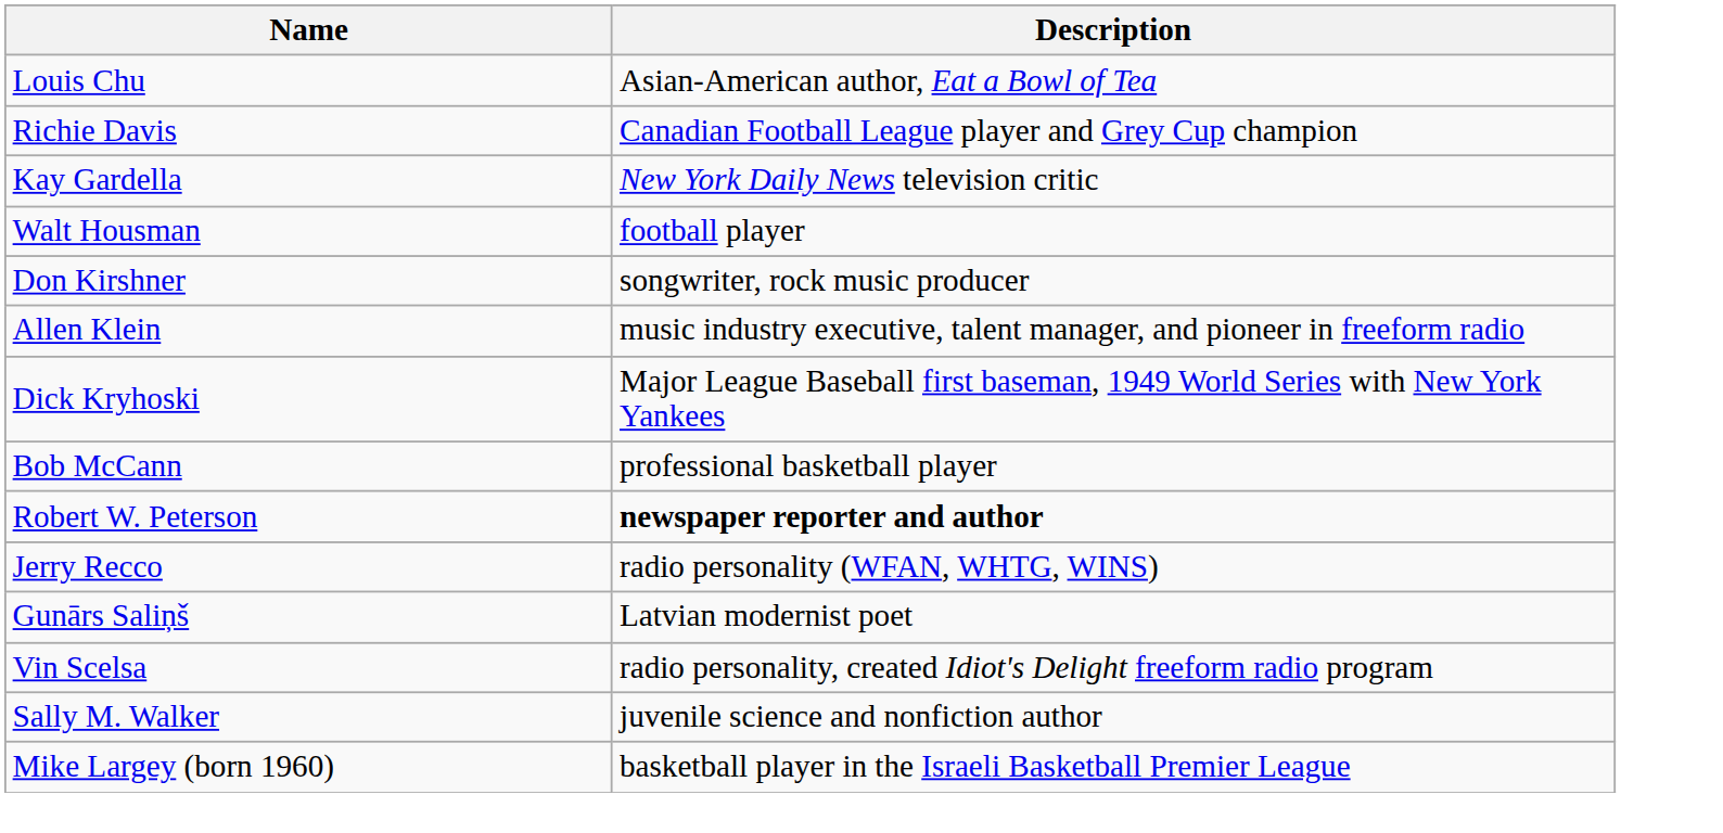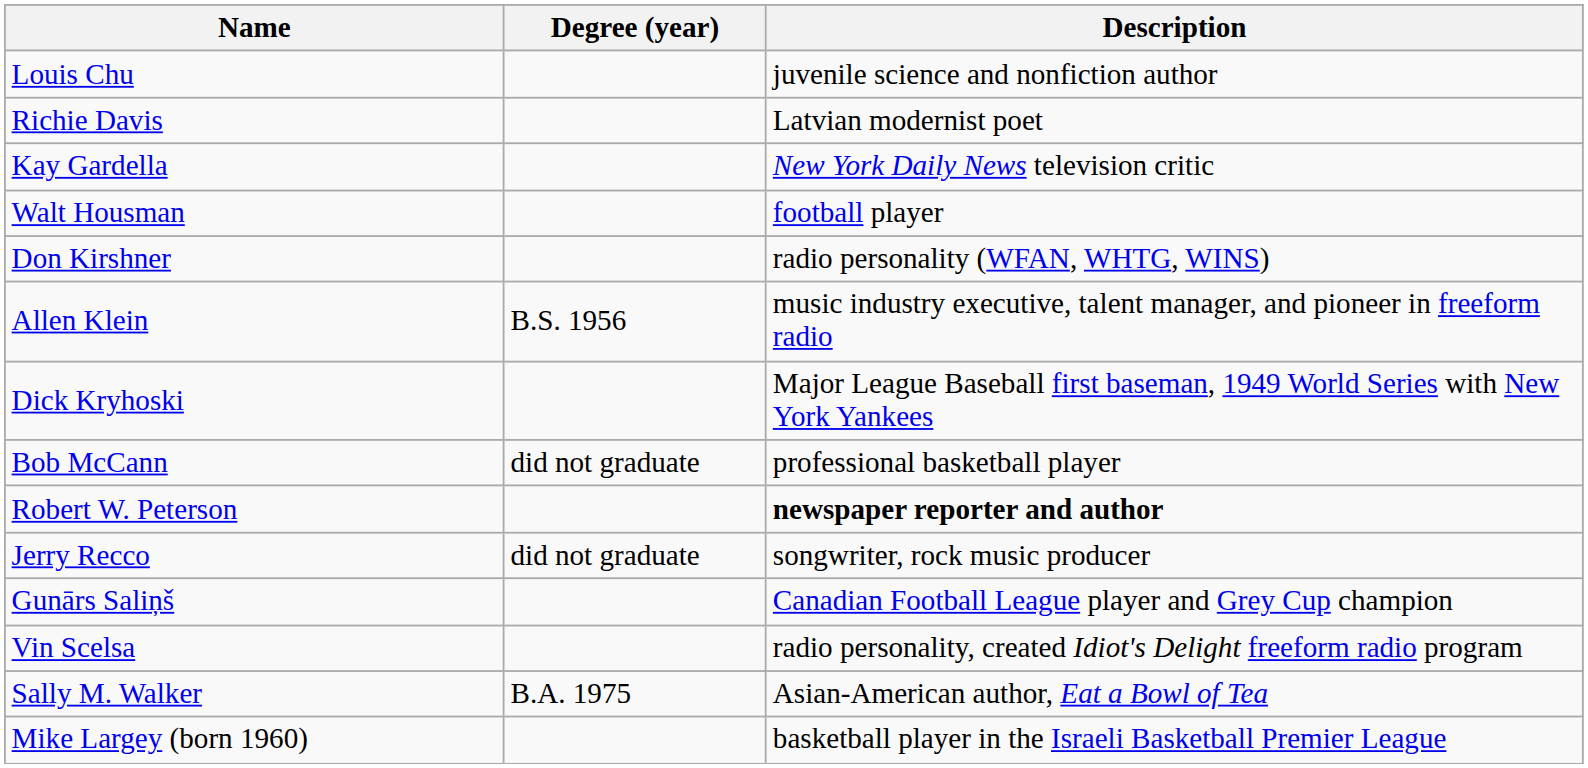+ column: Degree (year) | B.S. 1956 | did not graduate | did not graduate | B.A. 1975
Louis Chu | Description: Asian-American author, Eat a Bowl of Tea -> juvenile science and nonfiction author
Richie Davis | Description: Canadian Football League player and Grey Cup champion -> Latvian modernist poet
Don Kirshner | Description: songwriter, rock music producer -> radio personality (WFAN, WHTG, WINS)
Jerry Recco | Description: radio personality (WFAN, WHTG, WINS) -> songwriter, rock music producer
Gunārs Saliņš | Description: Latvian modernist poet -> Canadian Football League player and Grey Cup champion
Sally M. Walker | Description: juvenile science and nonfiction author -> Asian-American author, Eat a Bowl of Tea
